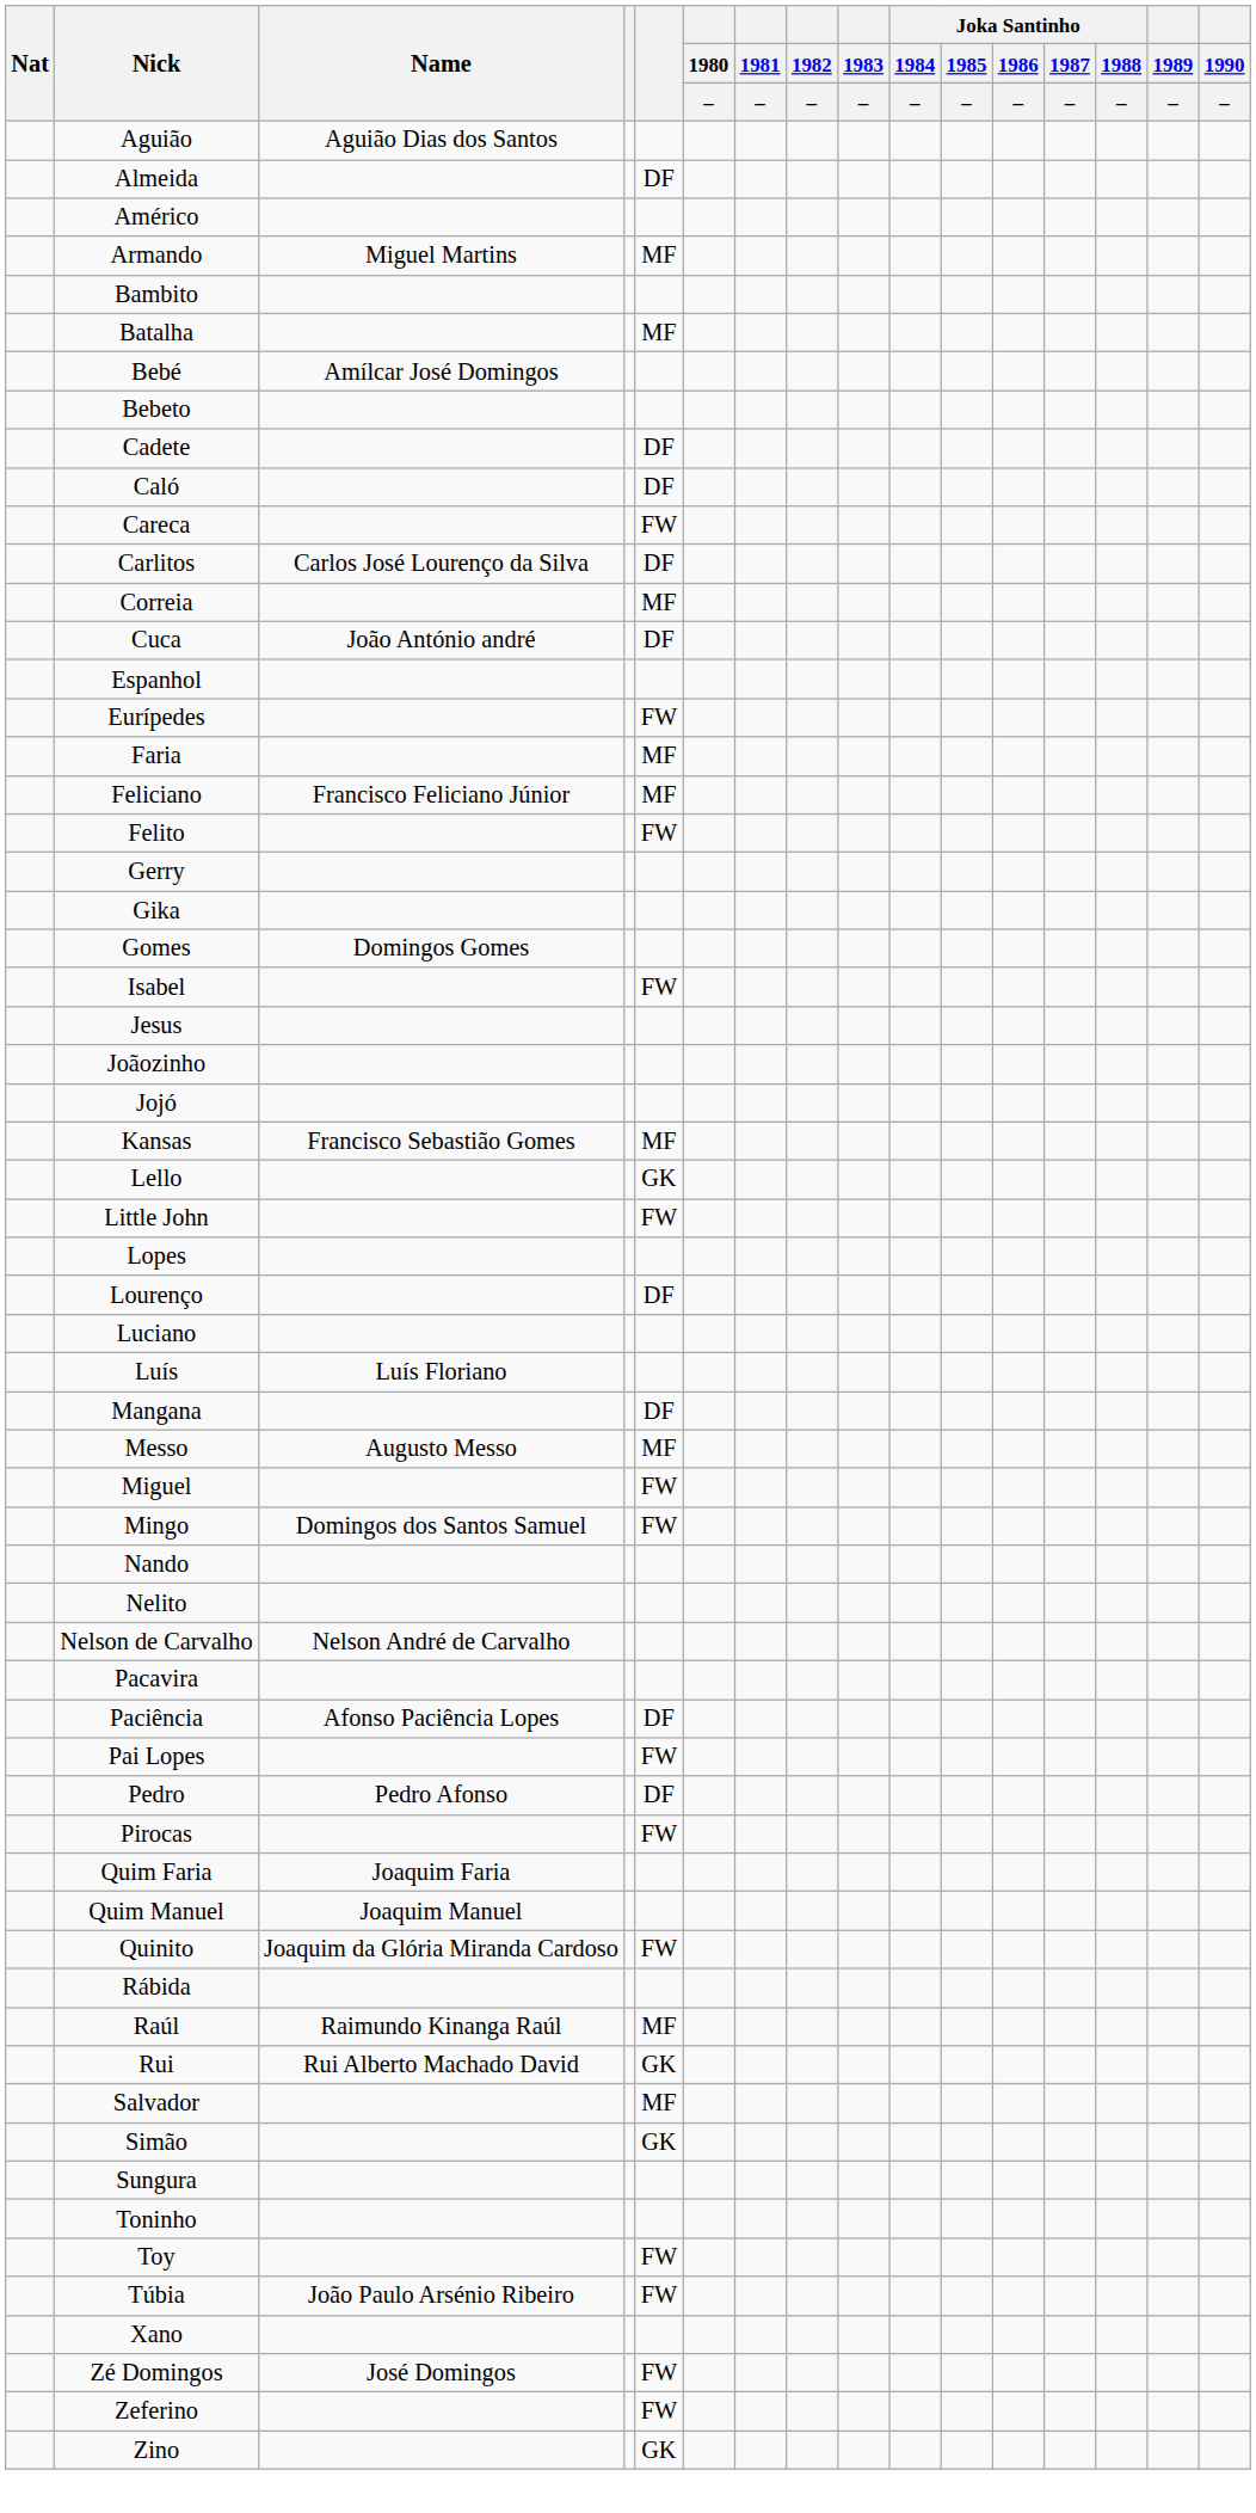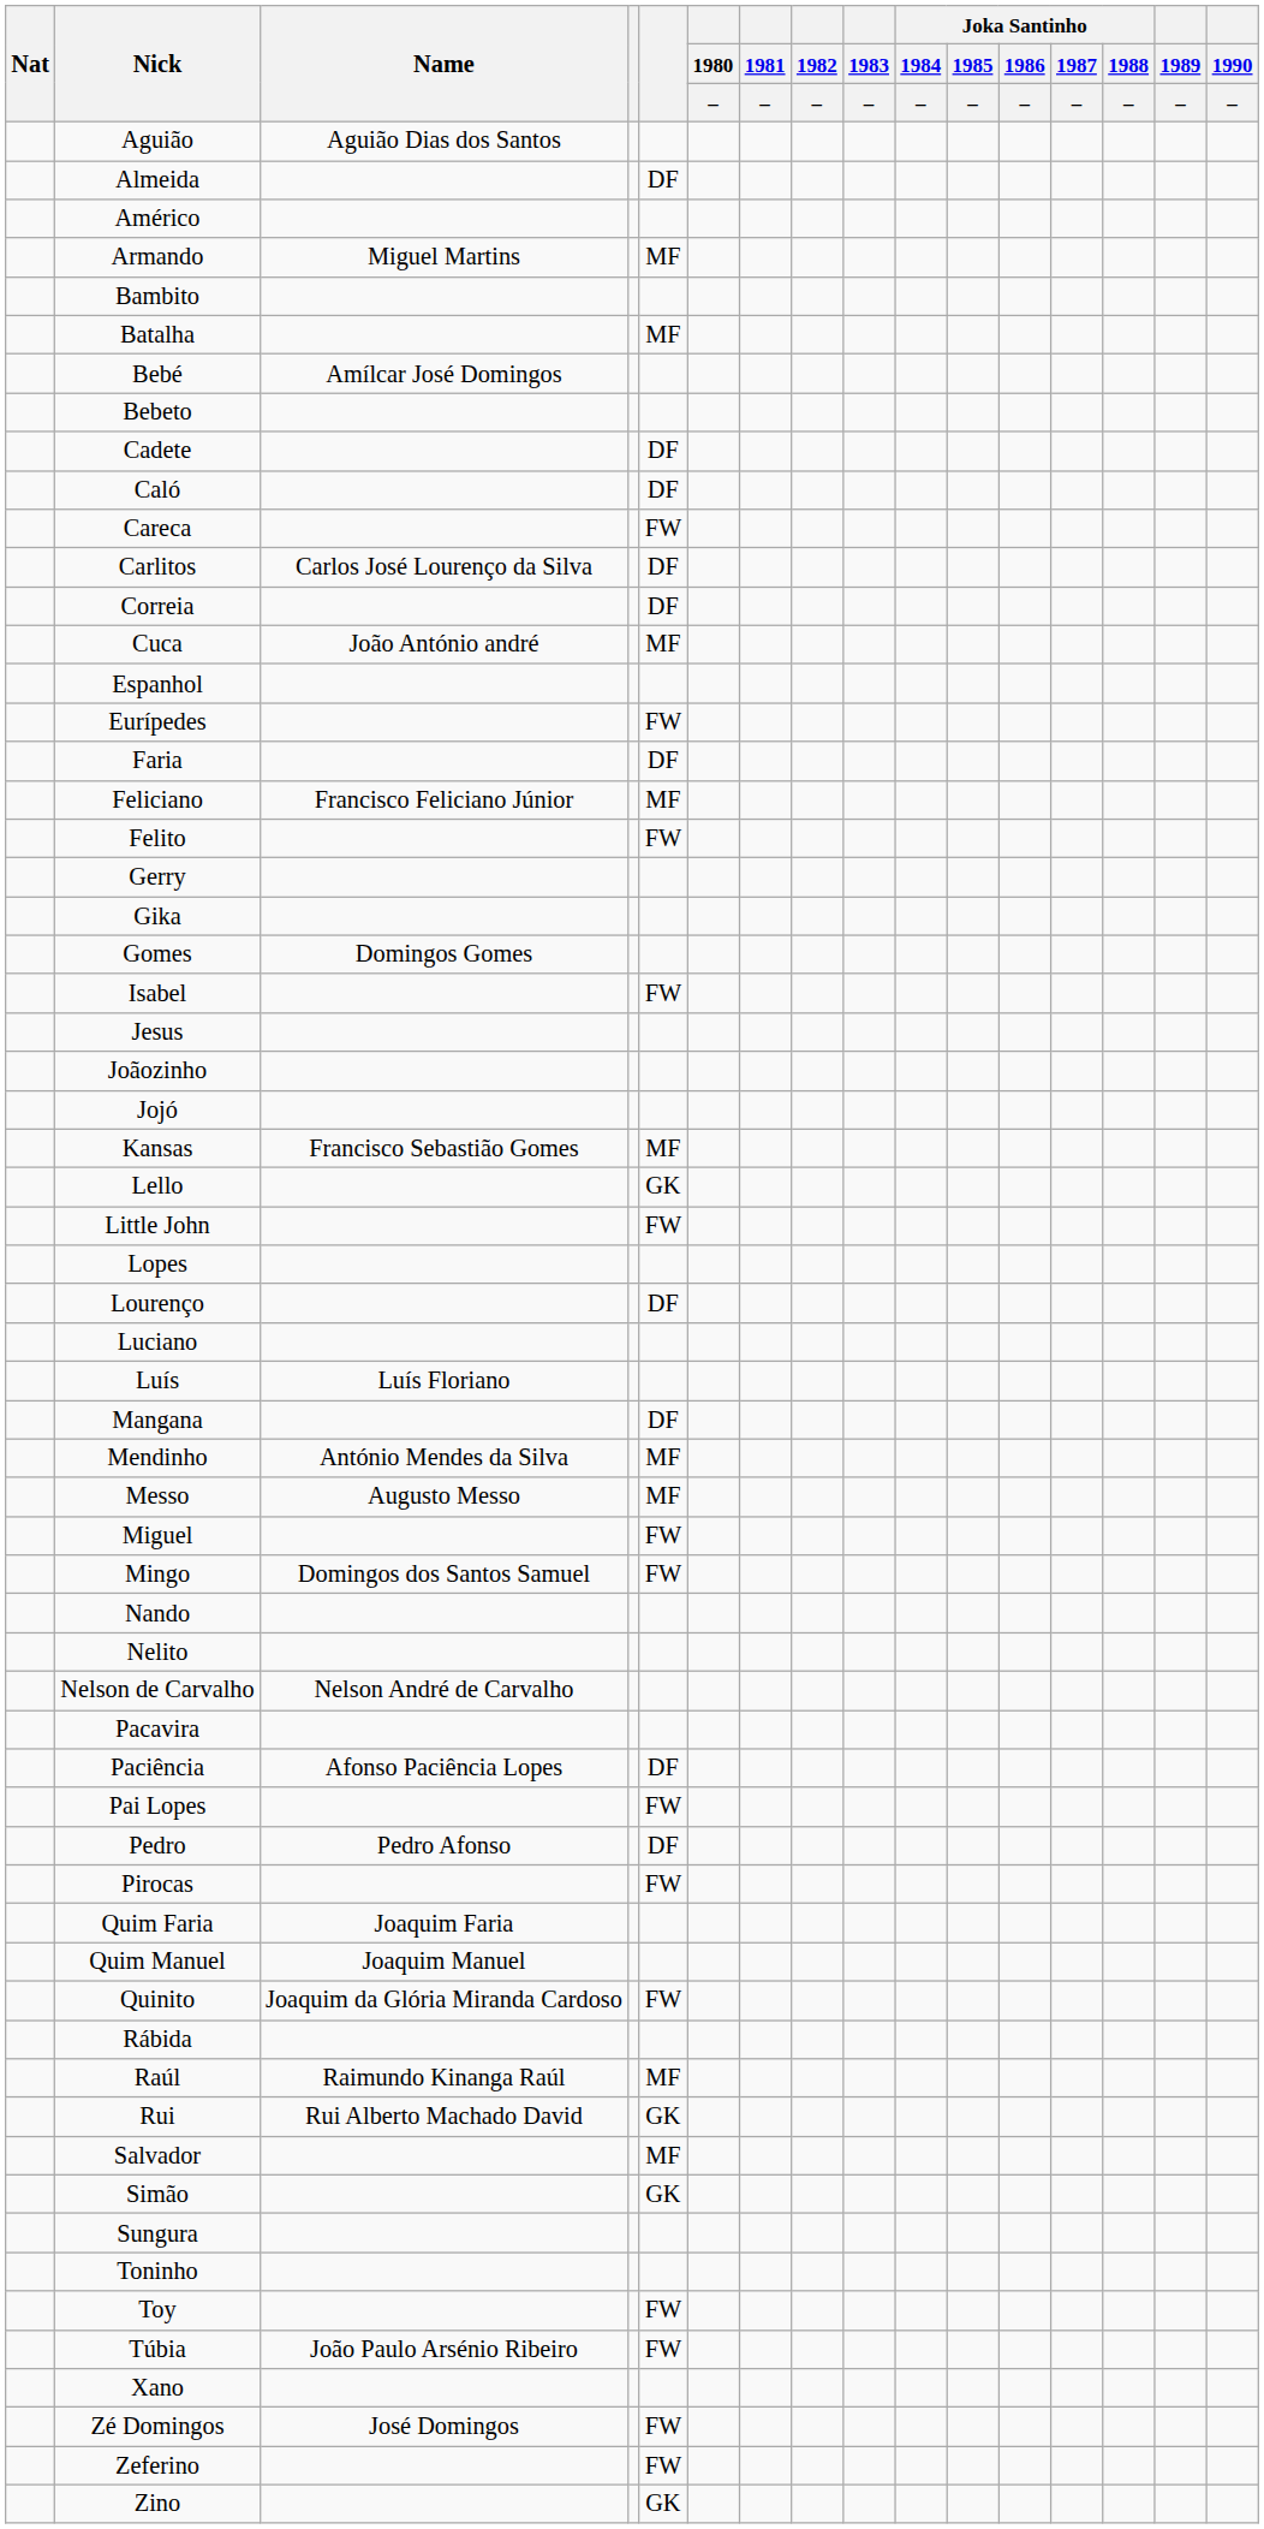Correia | column 5: MF -> DF
Cuca | column 5: DF -> MF
Faria | column 5: MF -> DF
+ row: Mendinho | António Mendes da Silva | MF
